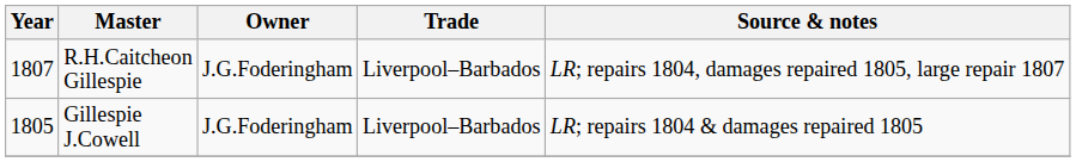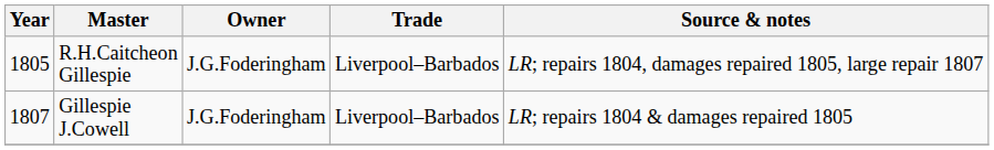R.H.Caitcheon Gillespie | Year: 1807 -> 1805
Gillespie J.Cowell | Year: 1805 -> 1807
